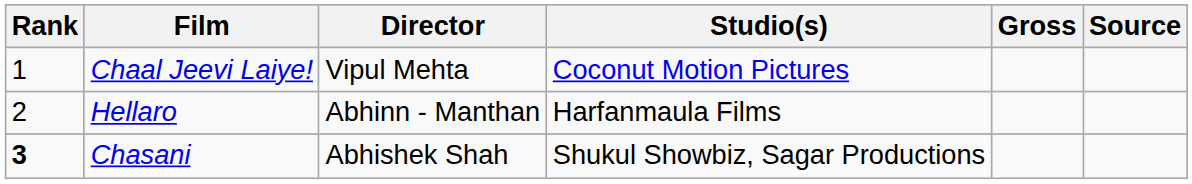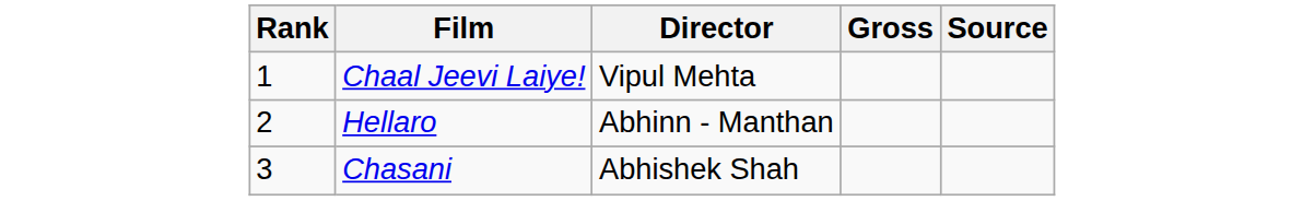- column: Studio(s) | Coconut Motion Pictures | Harfanmaula Films | Shukul Showbiz, Sagar Productions
Chasani | Rank: bold -> normal
